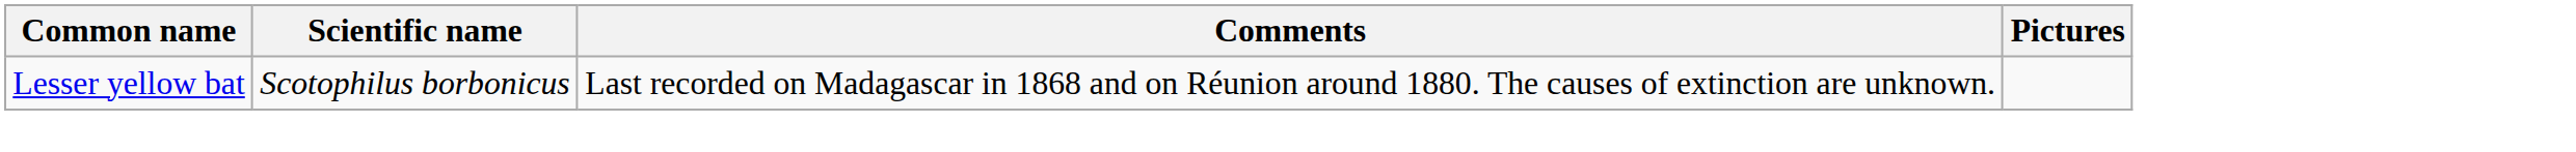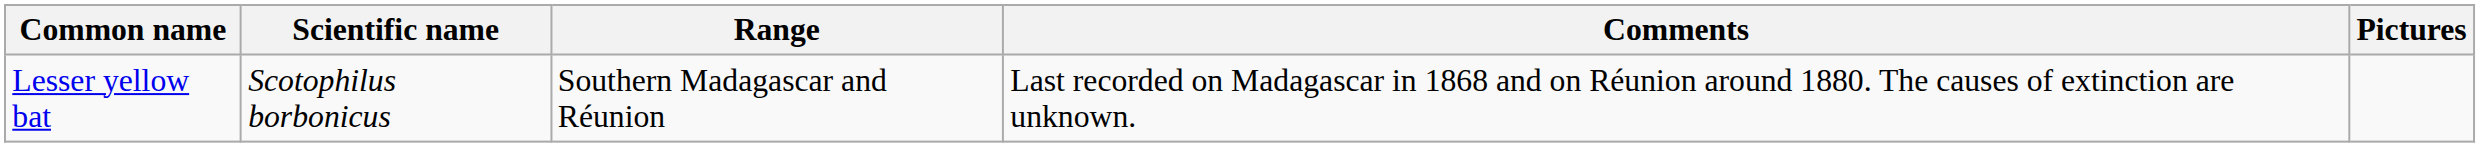+ column: Range | Southern Madagascar and Réunion
